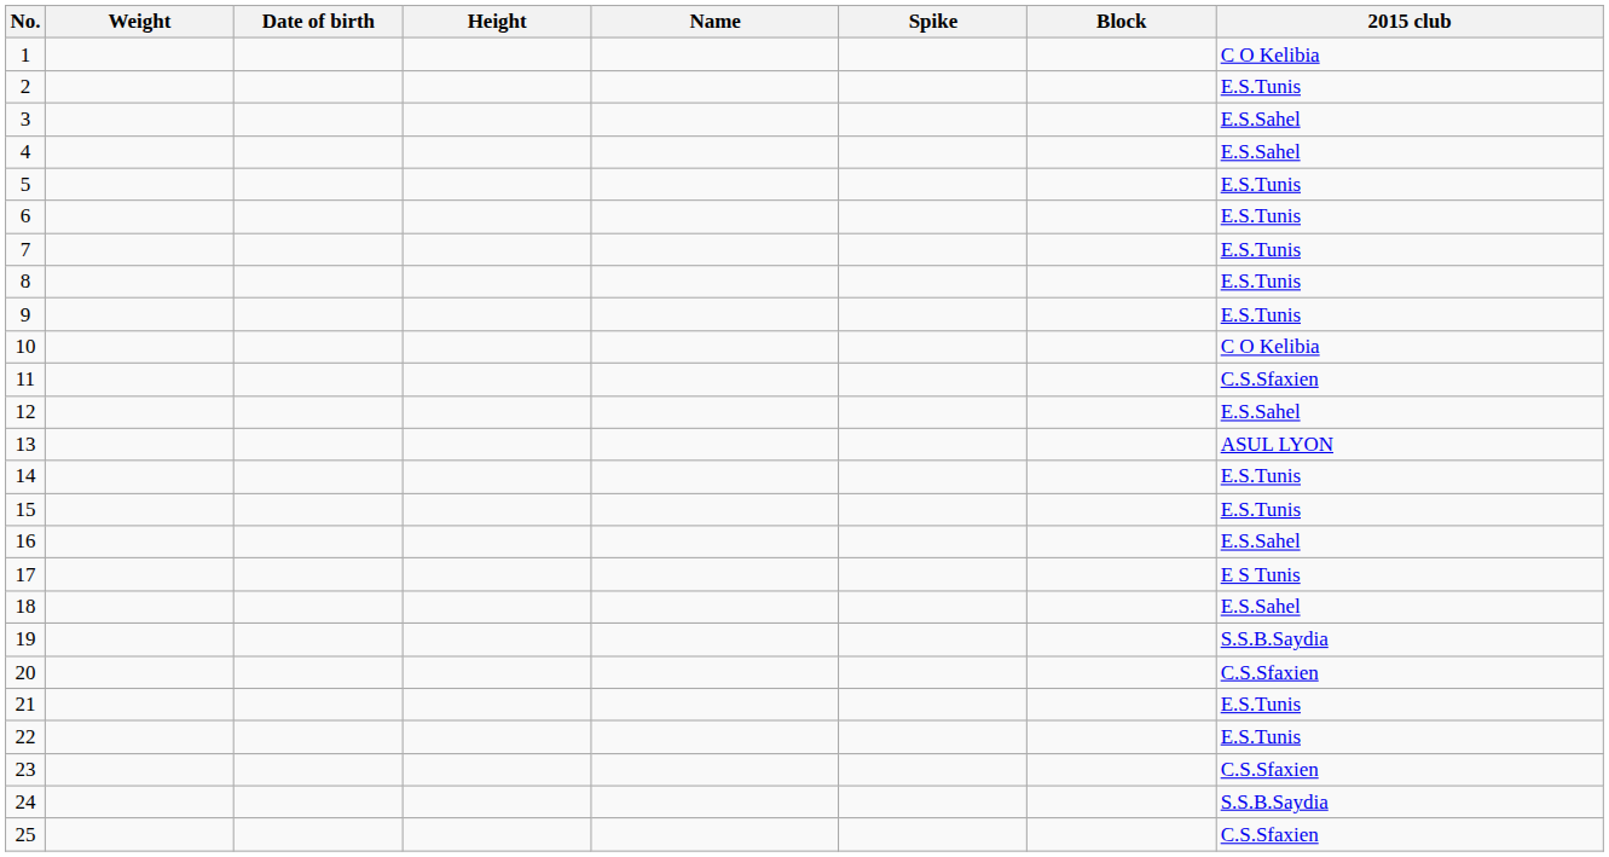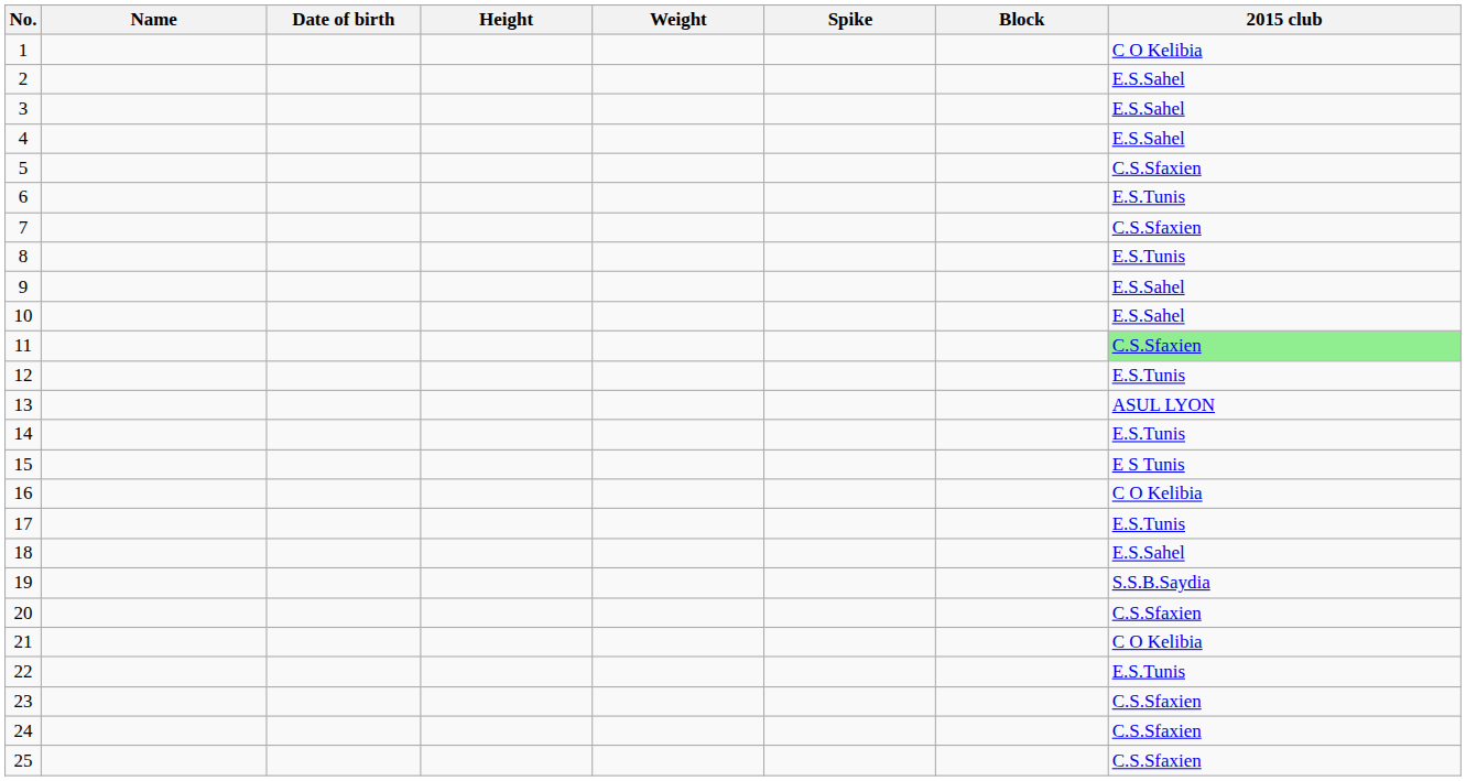columns swapped: Name <-> Weight
2 | 2015 club: E.S.Tunis -> E.S.Sahel
5 | 2015 club: E.S.Tunis -> C.S.Sfaxien
7 | 2015 club: E.S.Tunis -> C.S.Sfaxien
9 | 2015 club: E.S.Tunis -> E.S.Sahel
10 | 2015 club: C O Kelibia -> E.S.Sahel
11 | 2015 club: no background -> lightgreen background
12 | 2015 club: E.S.Sahel -> E.S.Tunis
15 | 2015 club: E.S.Tunis -> E S Tunis
16 | 2015 club: E.S.Sahel -> C O Kelibia
17 | 2015 club: E S Tunis -> E.S.Tunis
21 | 2015 club: E.S.Tunis -> C O Kelibia
24 | 2015 club: S.S.B.Saydia -> C.S.Sfaxien
